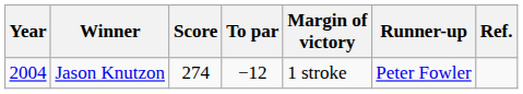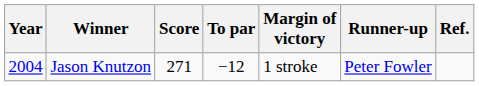Jason Knutzon | Score: 274 -> 271
